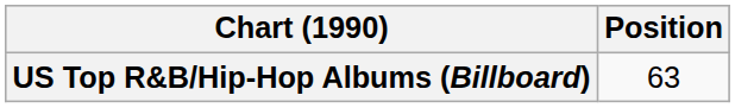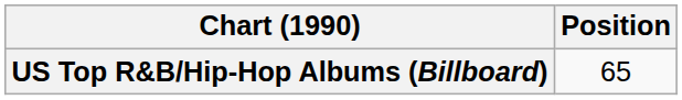US Top R&B/Hip-Hop Albums (Billboard) | Position: 63 -> 65
